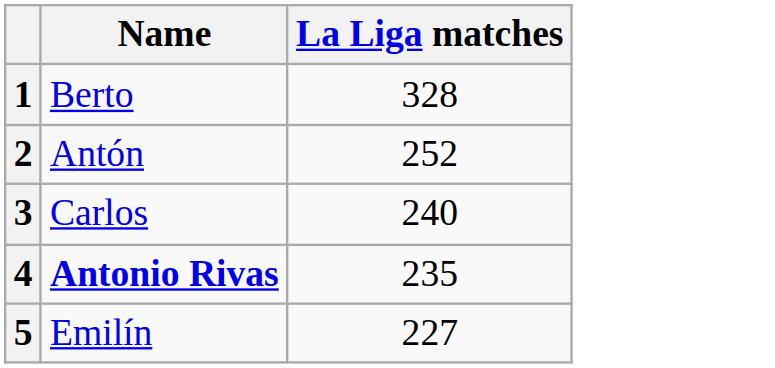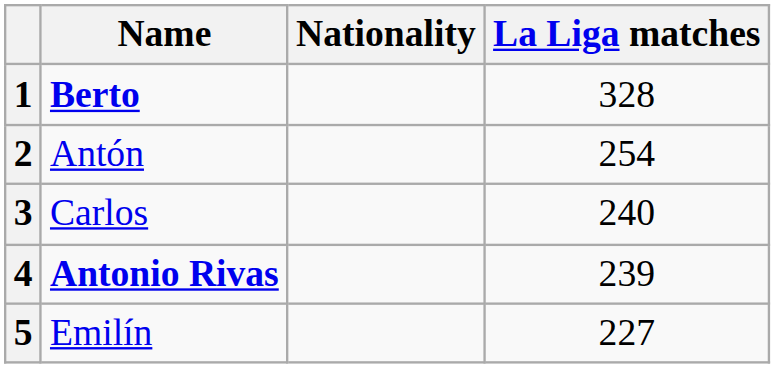+ column: Nationality
1 | Name: normal -> bold
2 | La Liga matches: 252 -> 254
4 | La Liga matches: 235 -> 239
